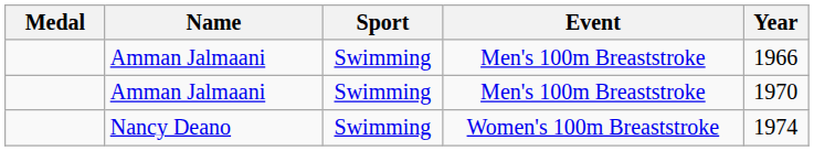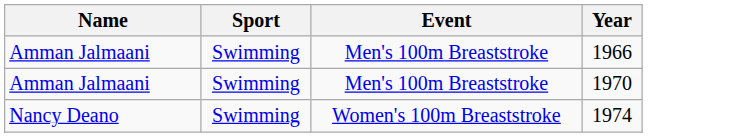- column: Medal
